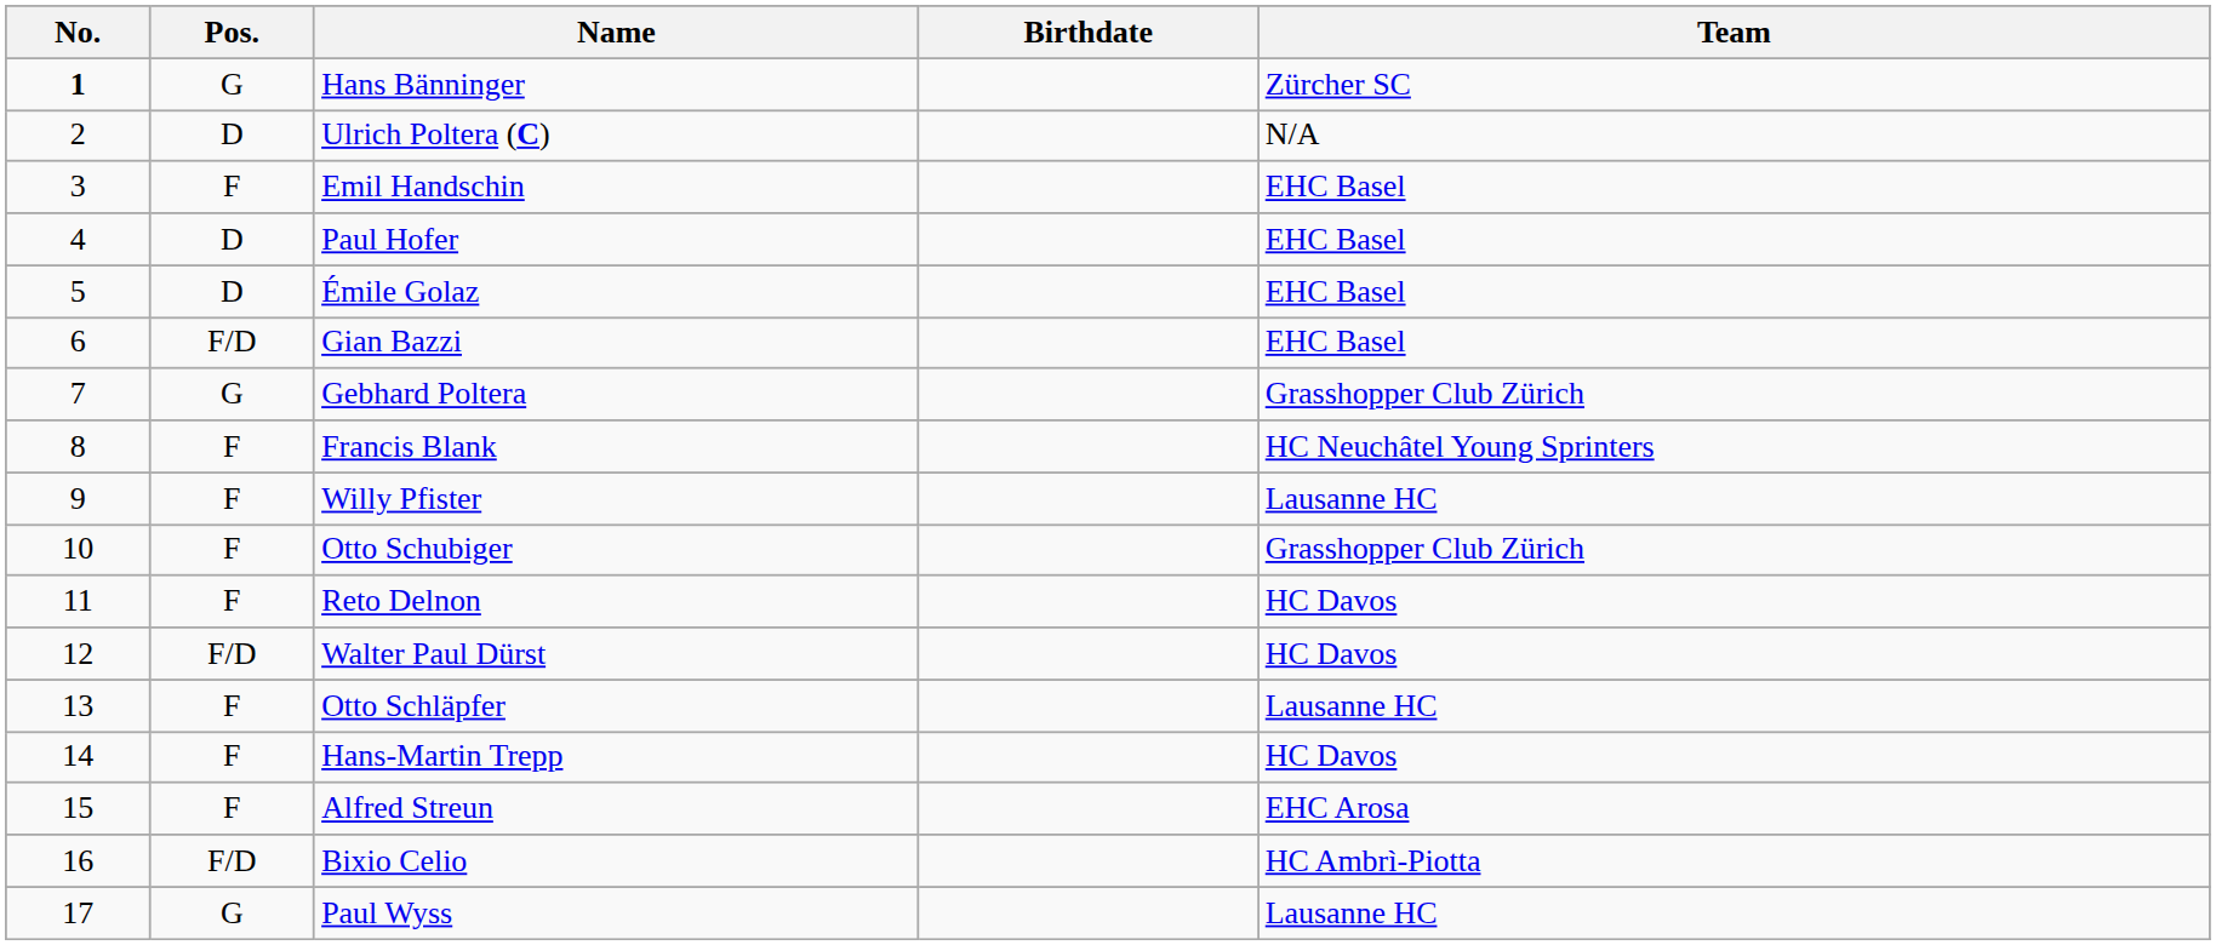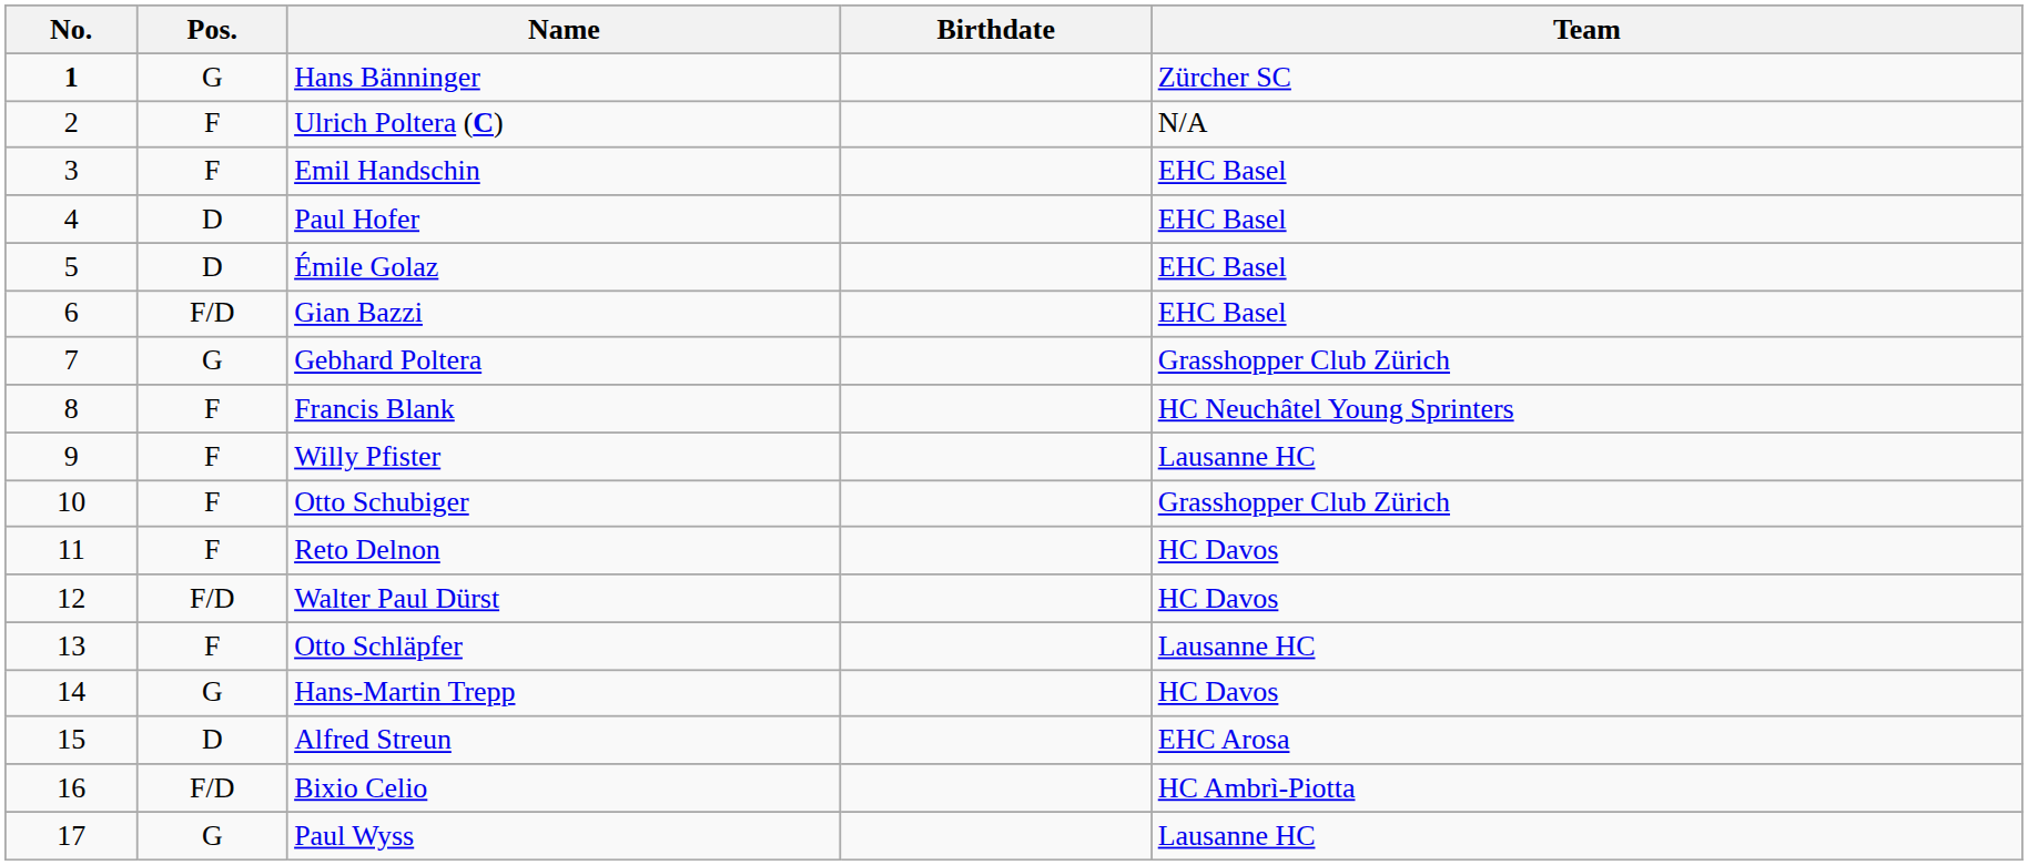Ulrich Poltera (C) | Pos.: D -> F
Hans-Martin Trepp | Pos.: F -> G
Alfred Streun | Pos.: F -> D
